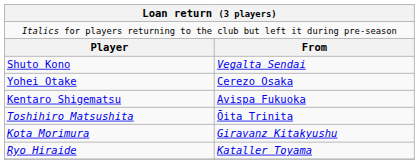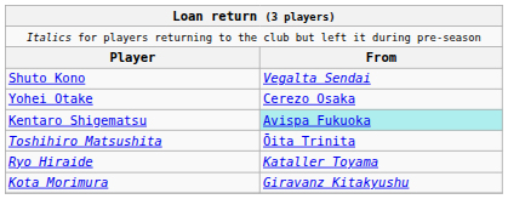Kentaro Shigematsu | column 2: no background -> paleturquoise background
rows swapped: Ryo Hiraide <-> Kota Morimura
